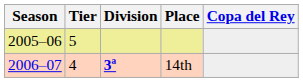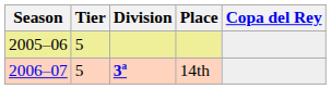14th | Tier: 4 -> 5
